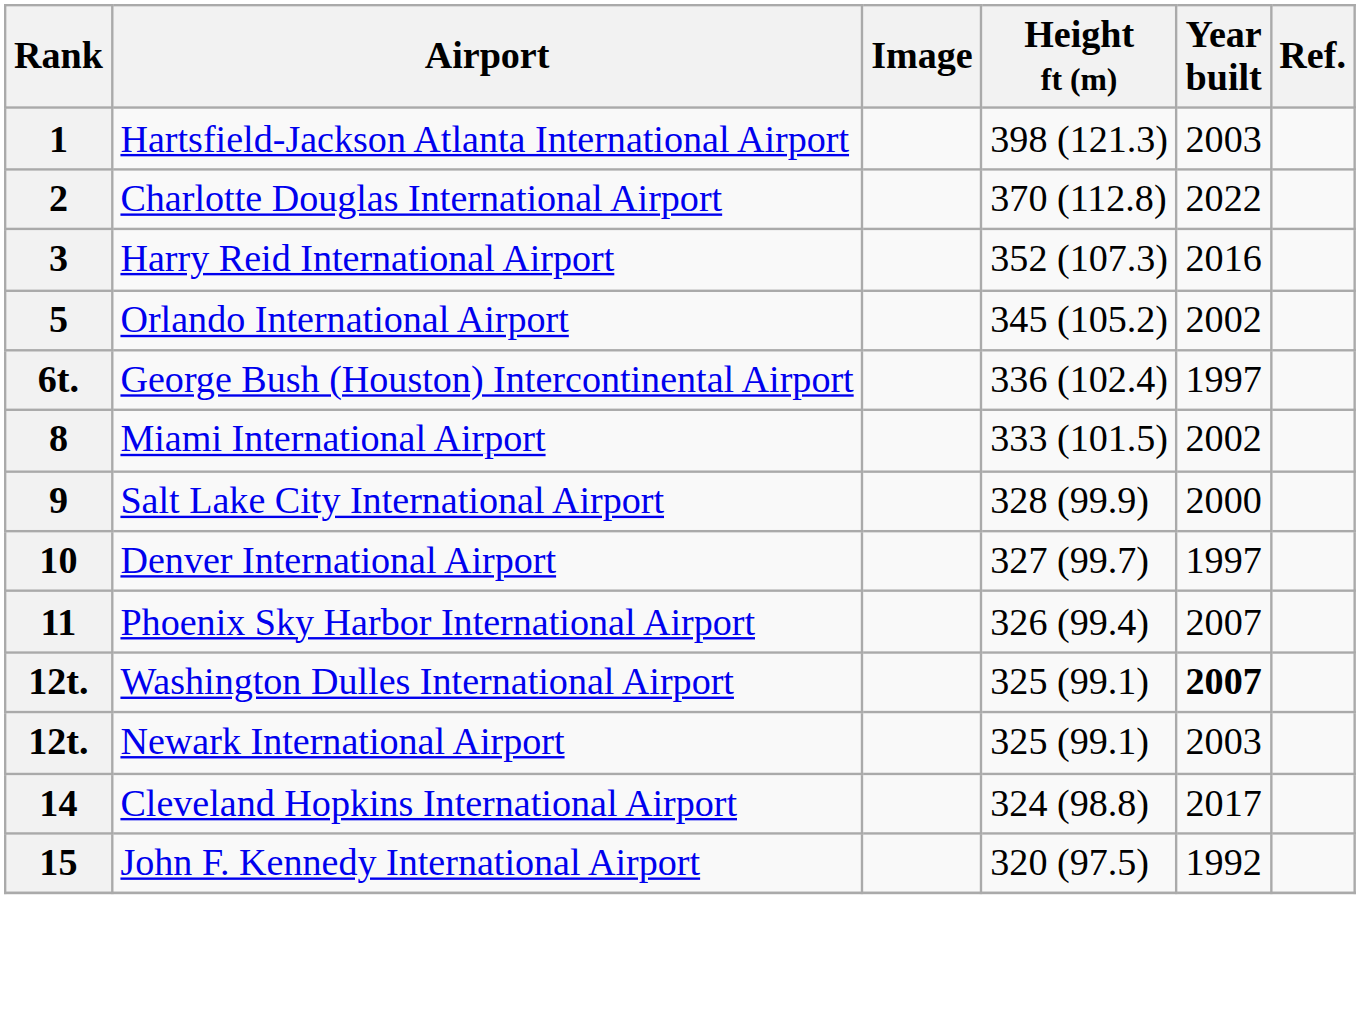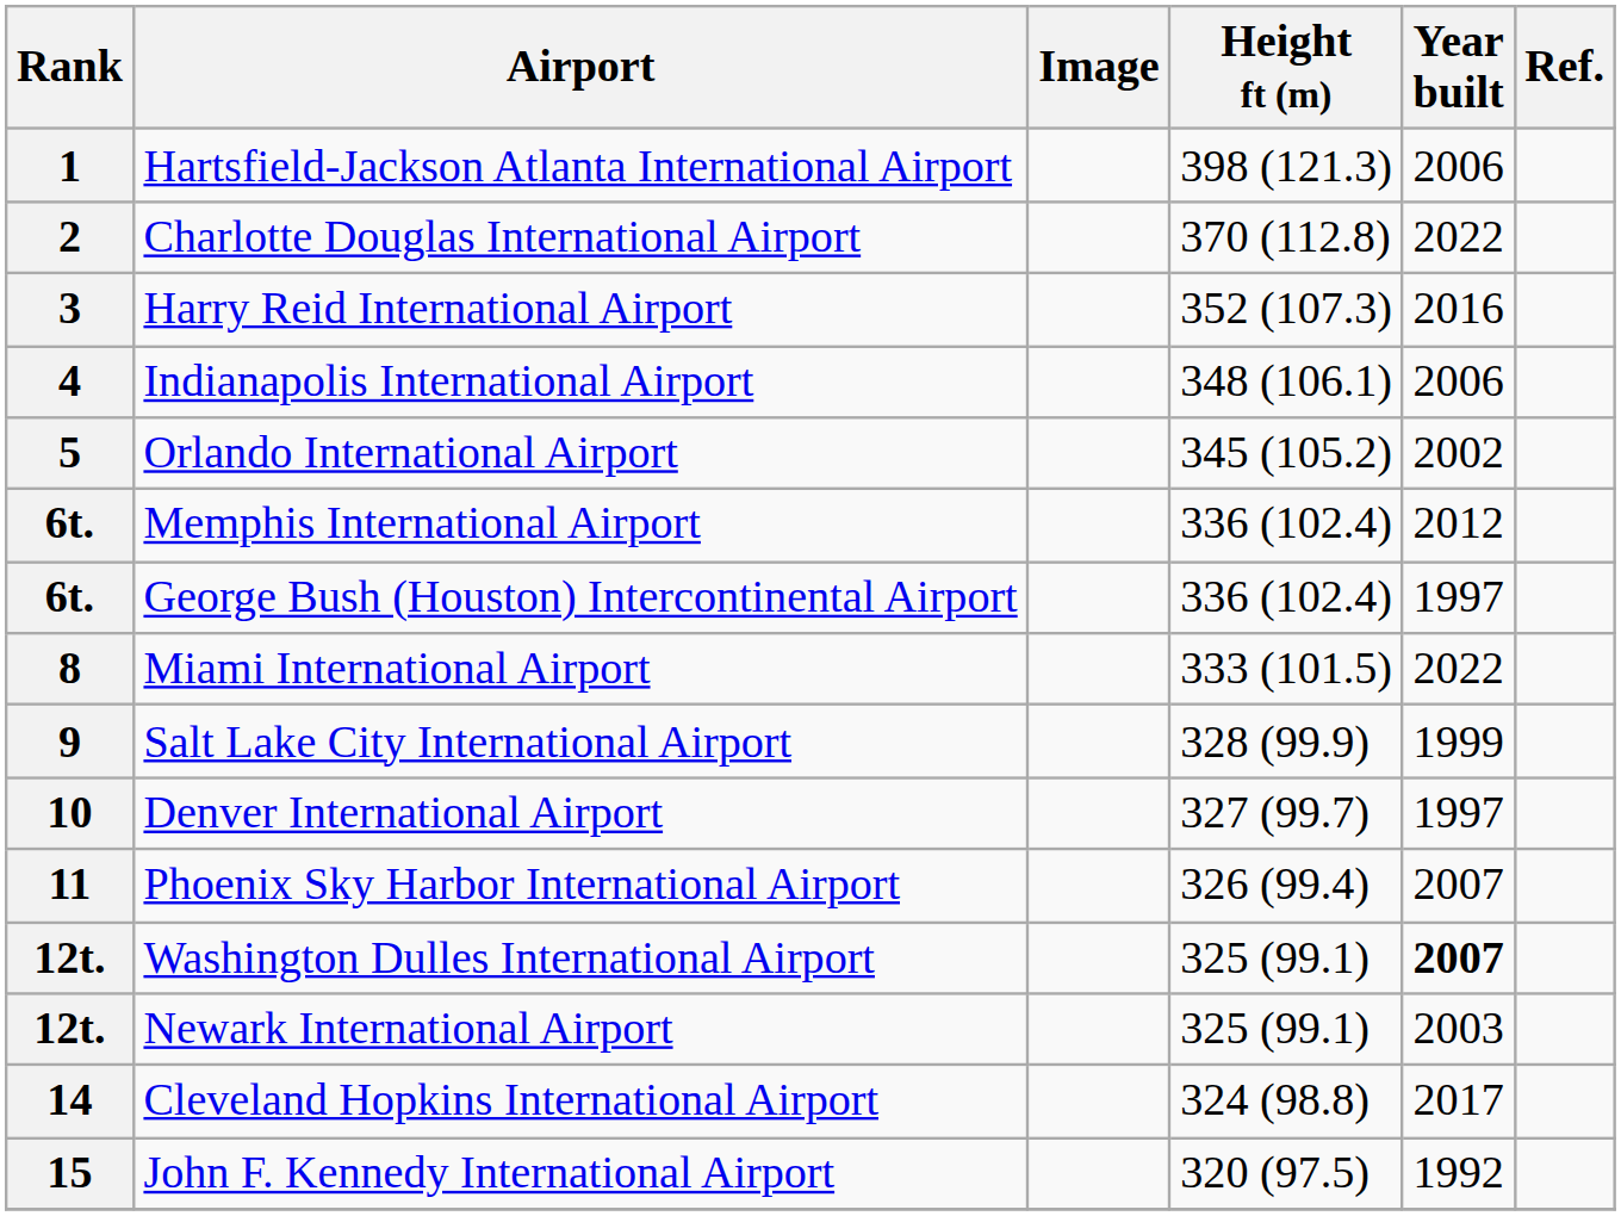Hartsfield-Jackson Atlanta International Airport | Year built: 2003 -> 2006
+ row: 4 | Indianapolis International Airport | 348 (106.1) | 2006
+ row: 6t. | Memphis International Airport | 336 (102.4) | 2012
Miami International Airport | Year built: 2002 -> 2022
Salt Lake City International Airport | Year built: 2000 -> 1999
